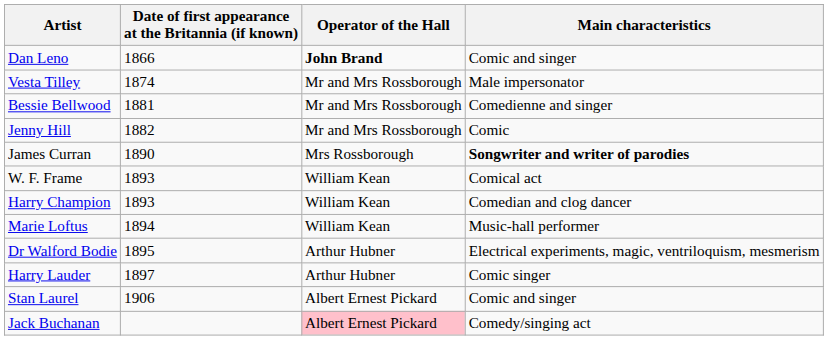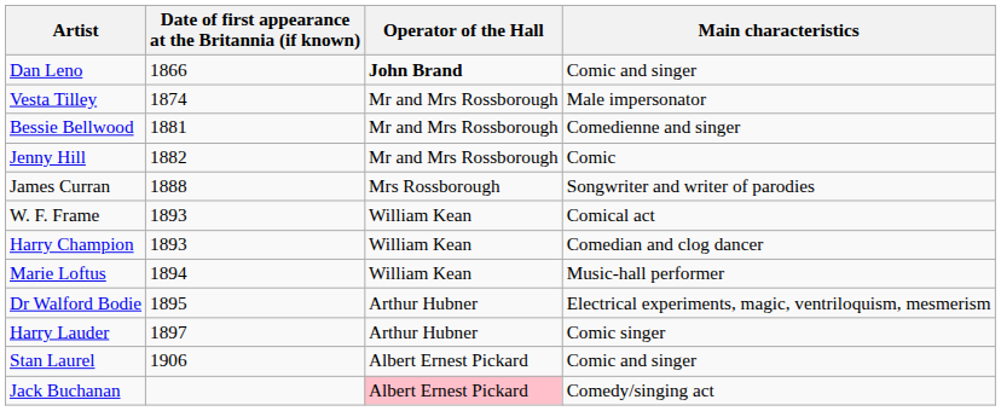James Curran | Date of first appearance at the Britannia (if known): 1890 -> 1888
James Curran | Main characteristics: bold -> normal
